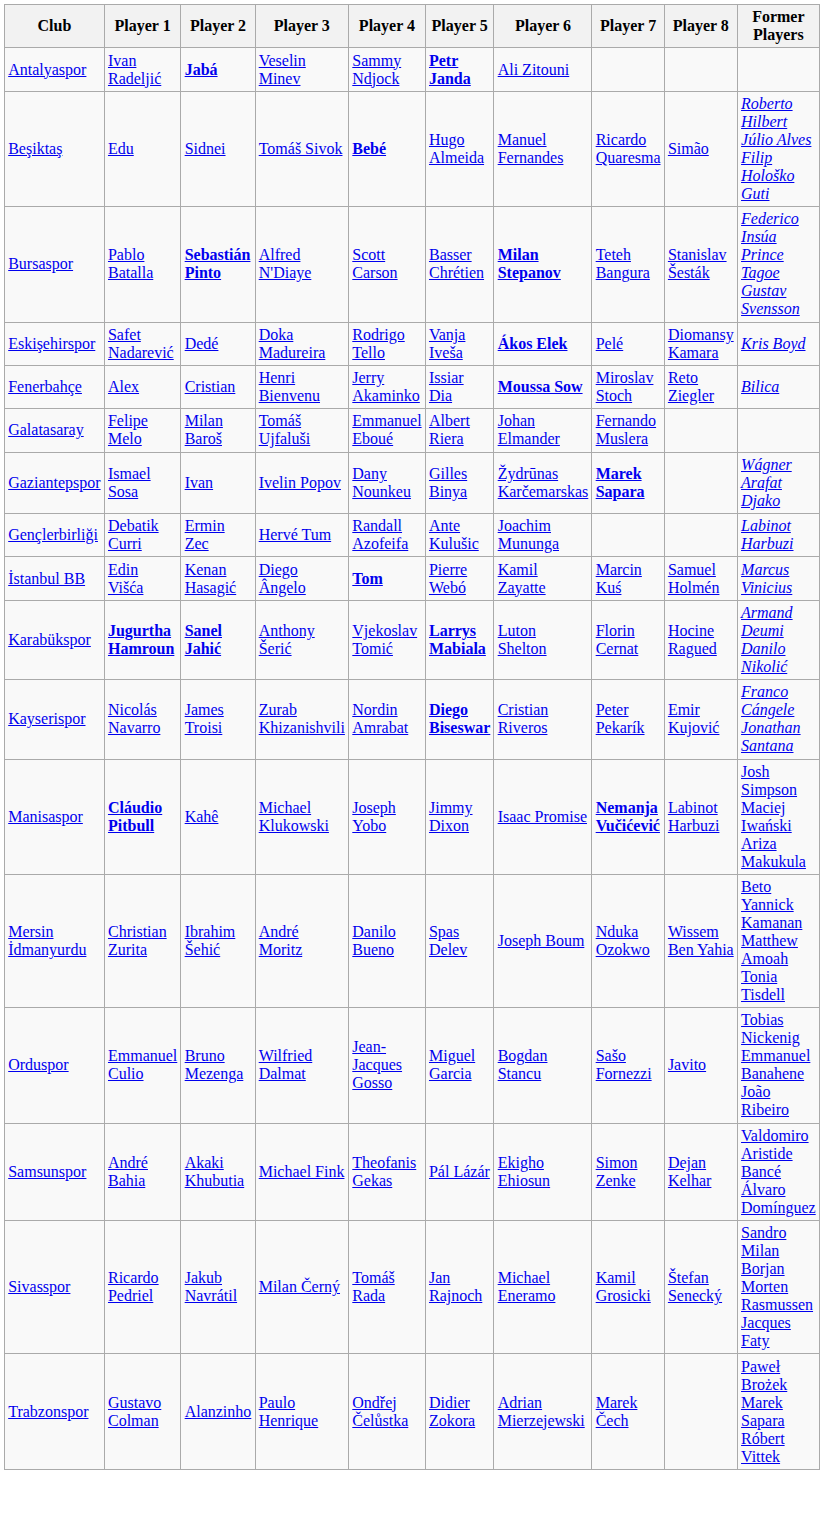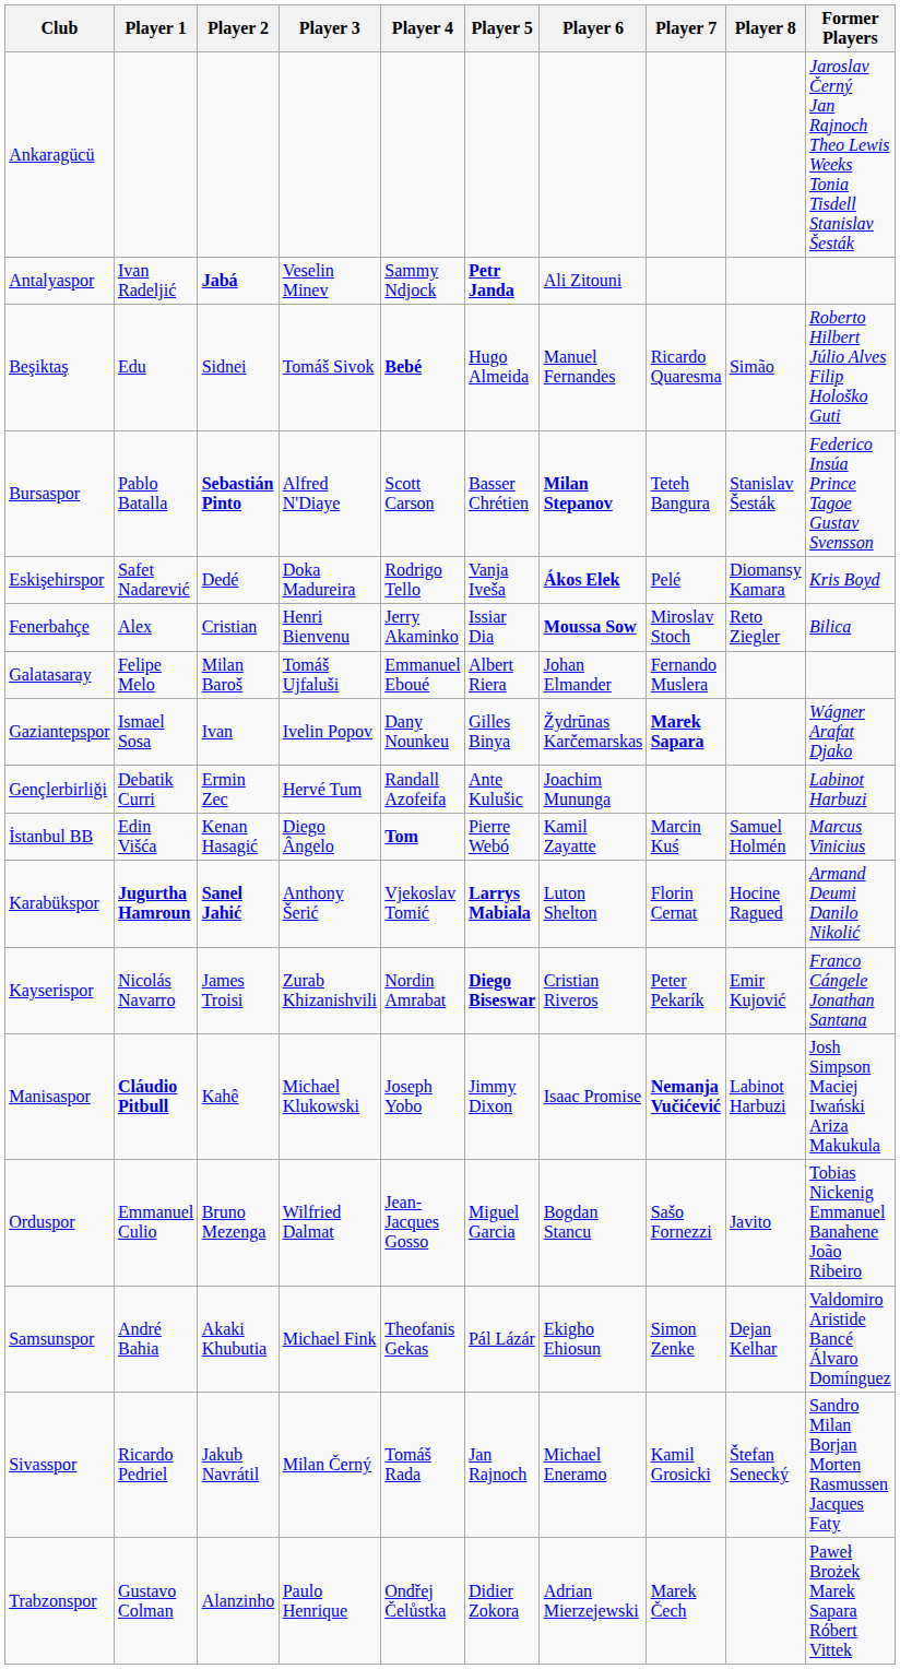+ row: Ankaragücü | Jaroslav Černý Jan Rajnoch Theo Lewis Weeks Tonia Tisdell Stanislav Šesták
- row: Mersin İdmanyurdu | Christian Zurita | Ibrahim Šehić | André Moritz | Danilo Bueno | Spas Delev | Joseph Boum | Nduka Ozokwo | Wissem Ben Yahia | Beto Yannick Kamanan Matthew Amoah Tonia Tisdell
